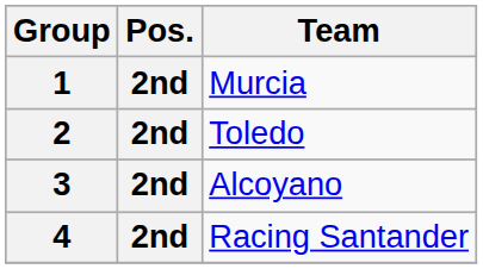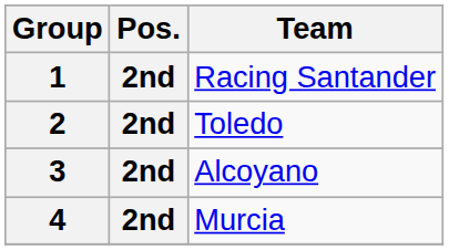1 | Team: Murcia -> Racing Santander
4 | Team: Racing Santander -> Murcia
